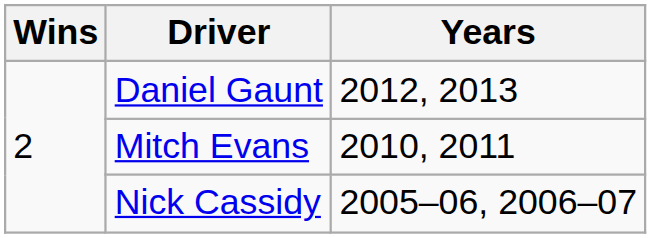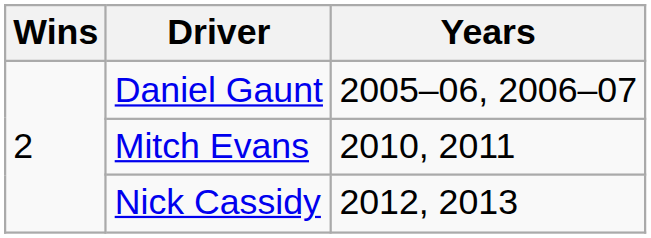Daniel Gaunt | Years: 2012, 2013 -> 2005–06, 2006–07
Nick Cassidy | Years: 2005–06, 2006–07 -> 2012, 2013
